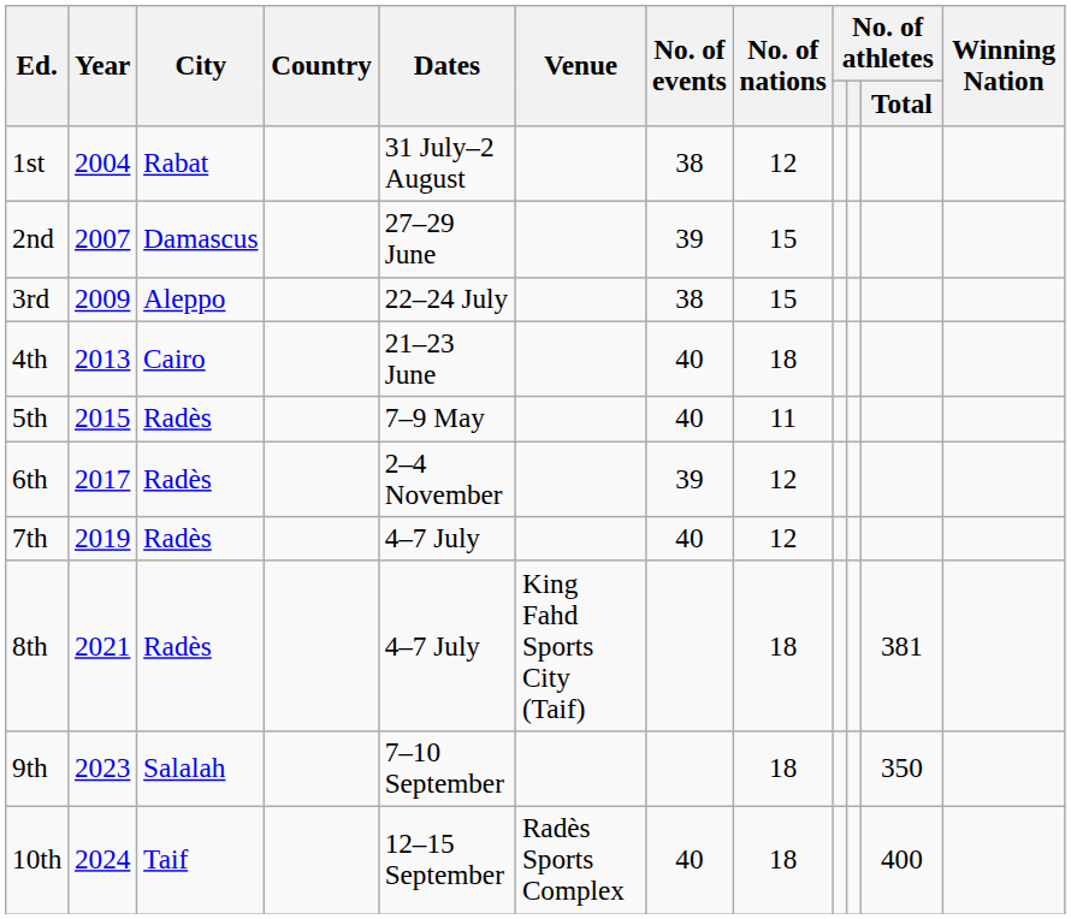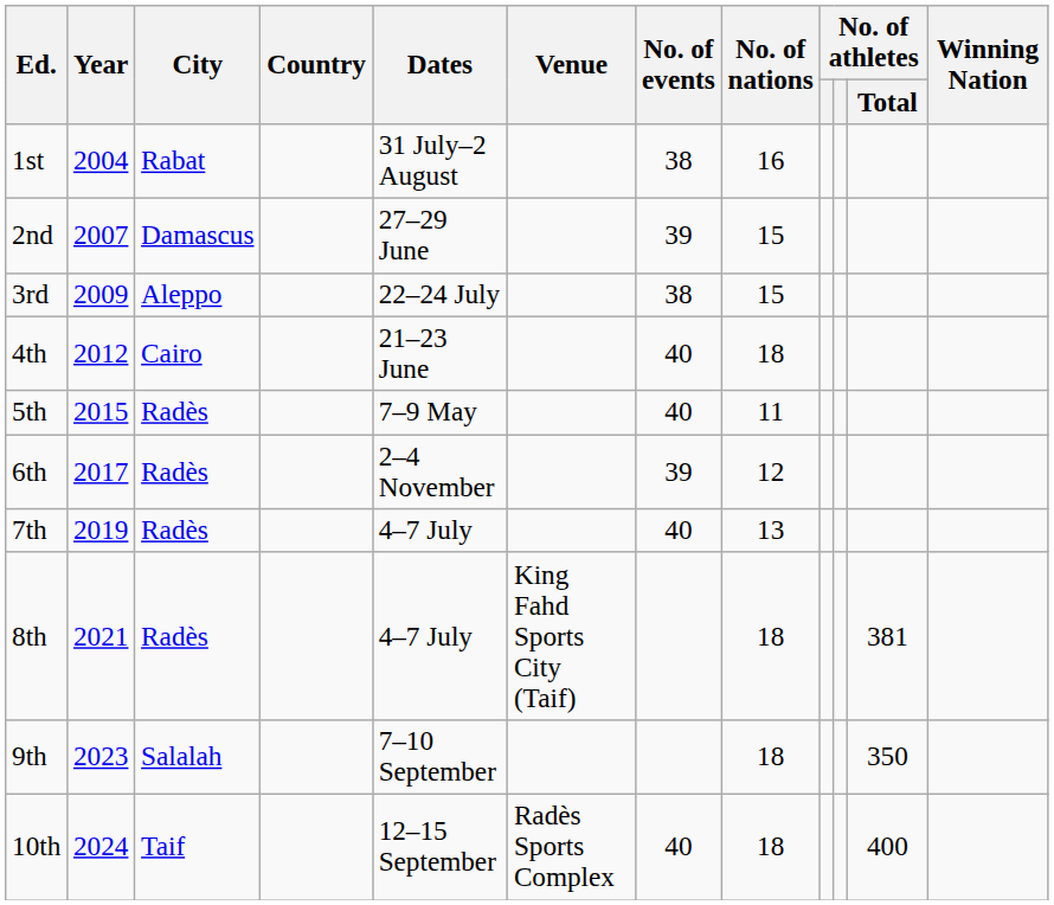1st | No. of nations: 12 -> 16
4th | Year: 2013 -> 2012
7th | No. of nations: 12 -> 13
